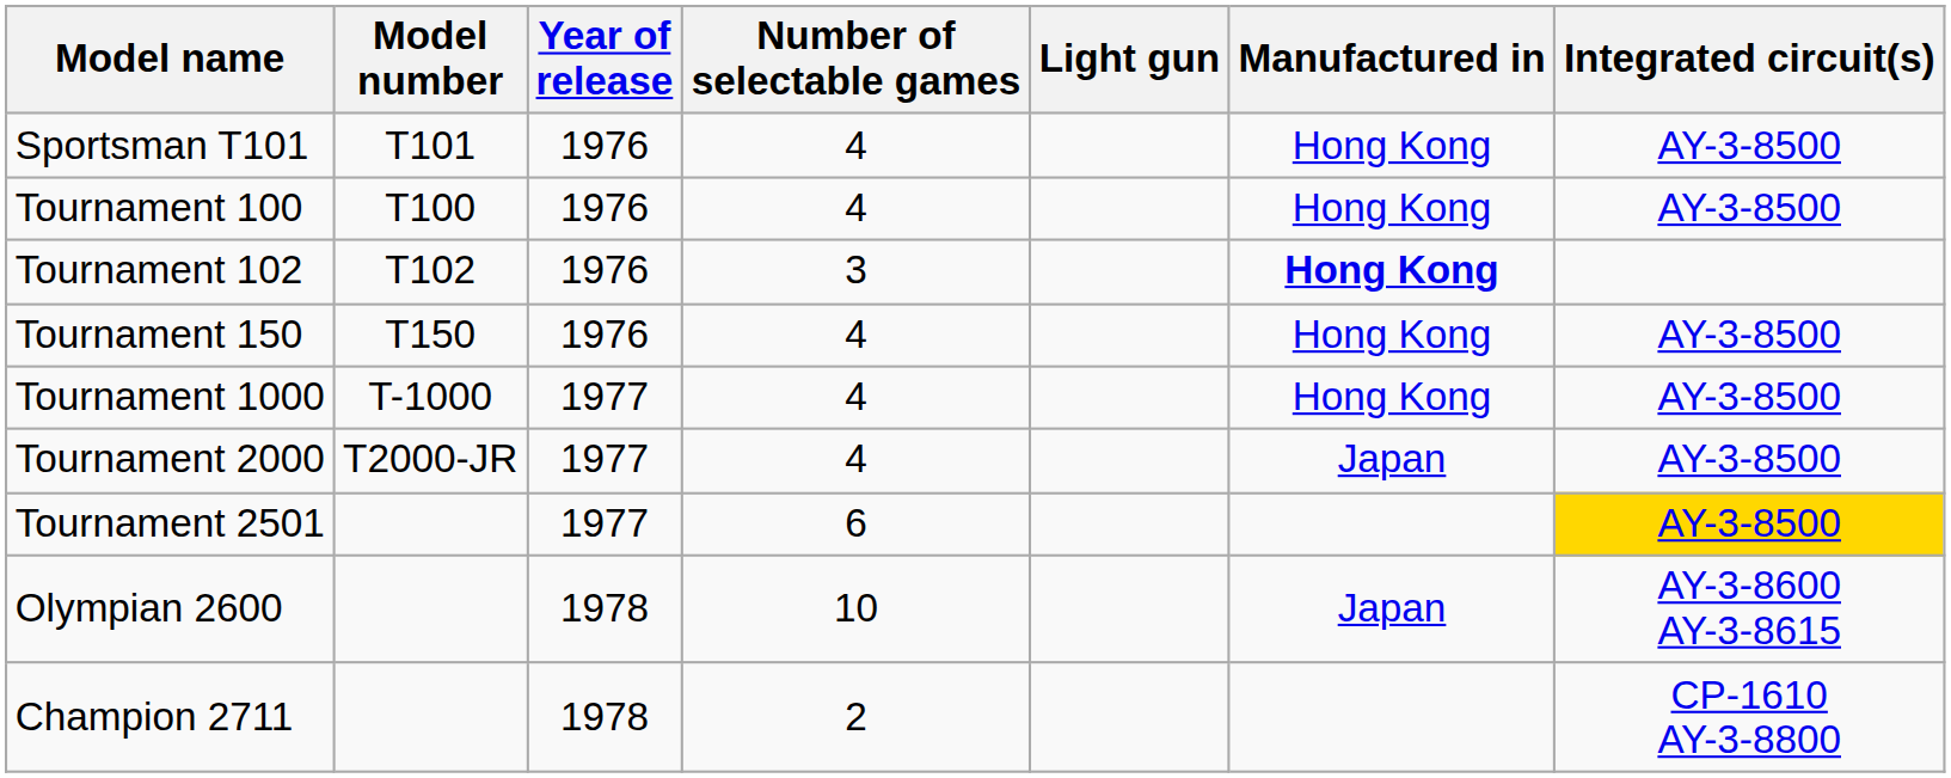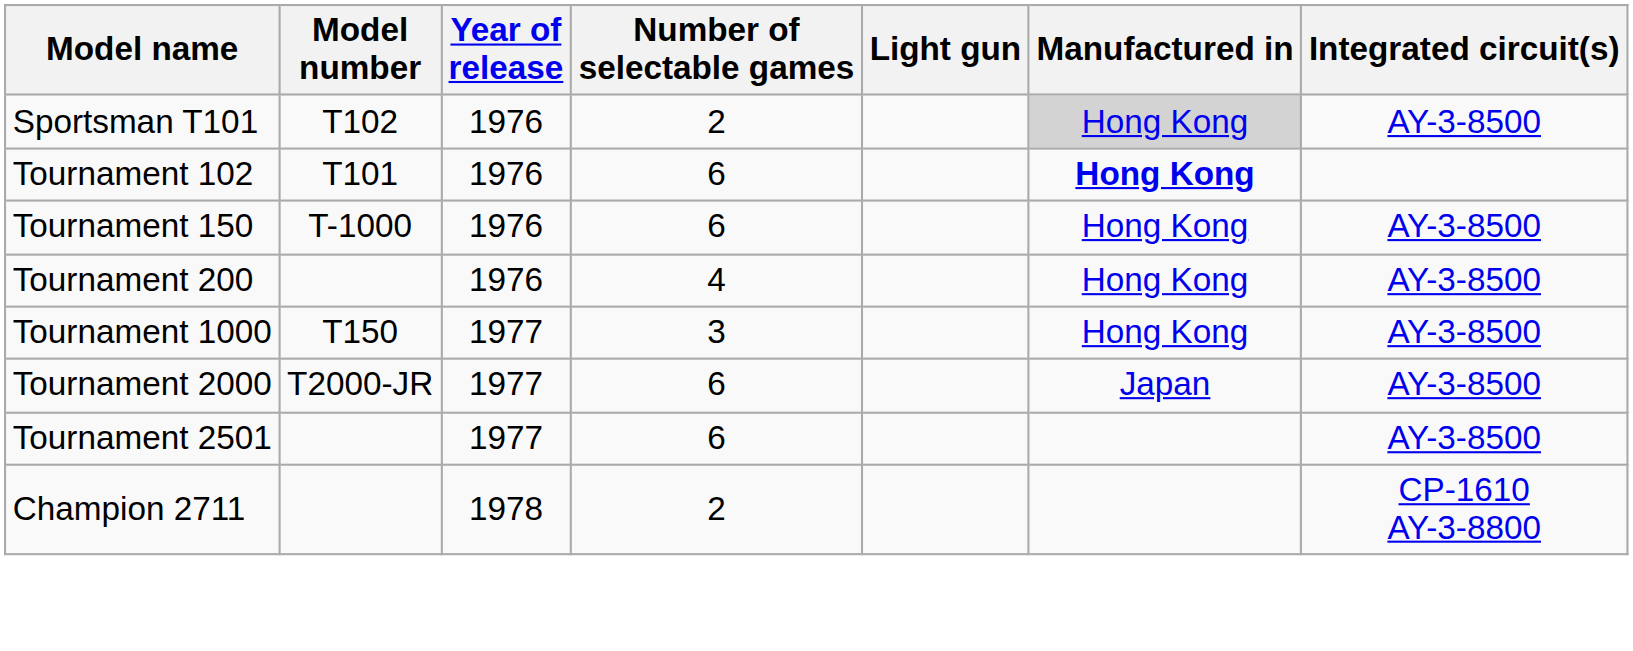Sportsman T101 | Model number: T101 -> T102
Sportsman T101 | Number of selectable games: 4 -> 2
Sportsman T101 | Manufactured in: no background -> lightgrey background
- row: Tournament 100 | T100 | 1976 | 4 | Hong Kong | AY-3-8500
Tournament 102 | Model number: T102 -> T101
Tournament 102 | Number of selectable games: 3 -> 6
Tournament 150 | Model number: T150 -> T-1000
Tournament 150 | Number of selectable games: 4 -> 6
+ row: Tournament 200 | 1976 | 4 | Hong Kong | AY-3-8500
Tournament 1000 | Model number: T-1000 -> T150
Tournament 1000 | Number of selectable games: 4 -> 3
Tournament 2000 | Number of selectable games: 4 -> 6
Tournament 2501 | Integrated circuit(s): gold background -> no background
- row: Olympian 2600 | 1978 | 10 | Japan | AY-3-8600 AY-3-8615
